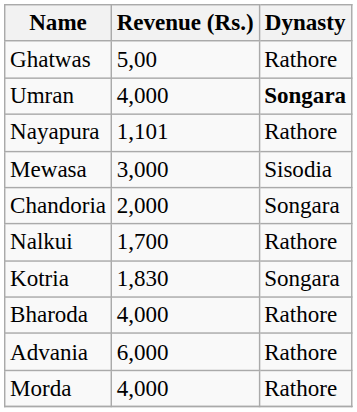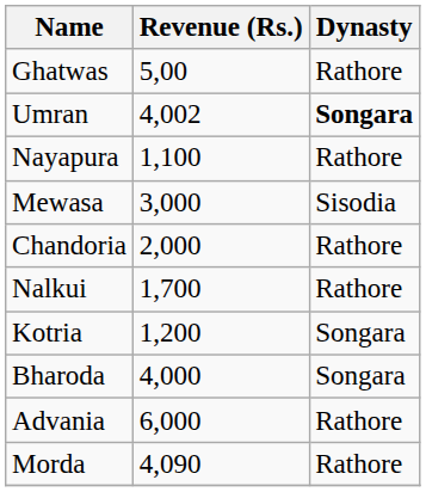Umran | Revenue (Rs.): 4,000 -> 4,002
Nayapura | Revenue (Rs.): 1,101 -> 1,100
Chandoria | Dynasty: Songara -> Rathore
Kotria | Revenue (Rs.): 1,830 -> 1,200
Bharoda | Dynasty: Rathore -> Songara
Morda | Revenue (Rs.): 4,000 -> 4,090
